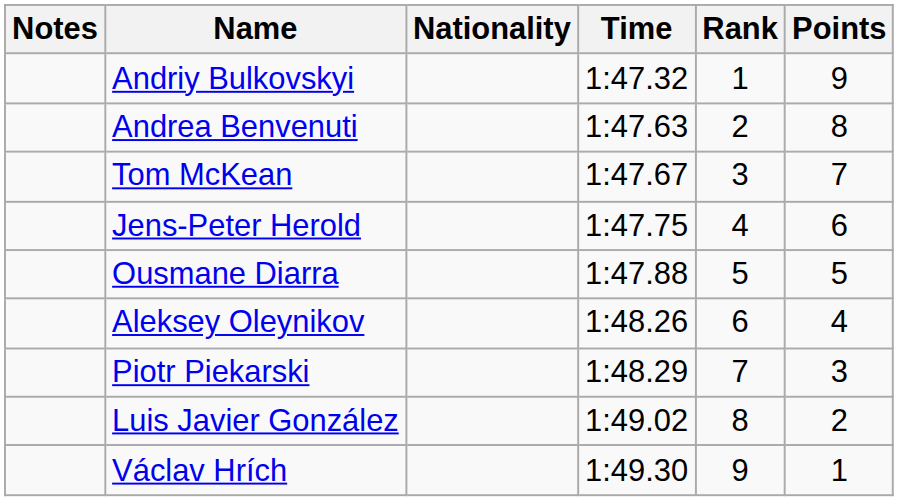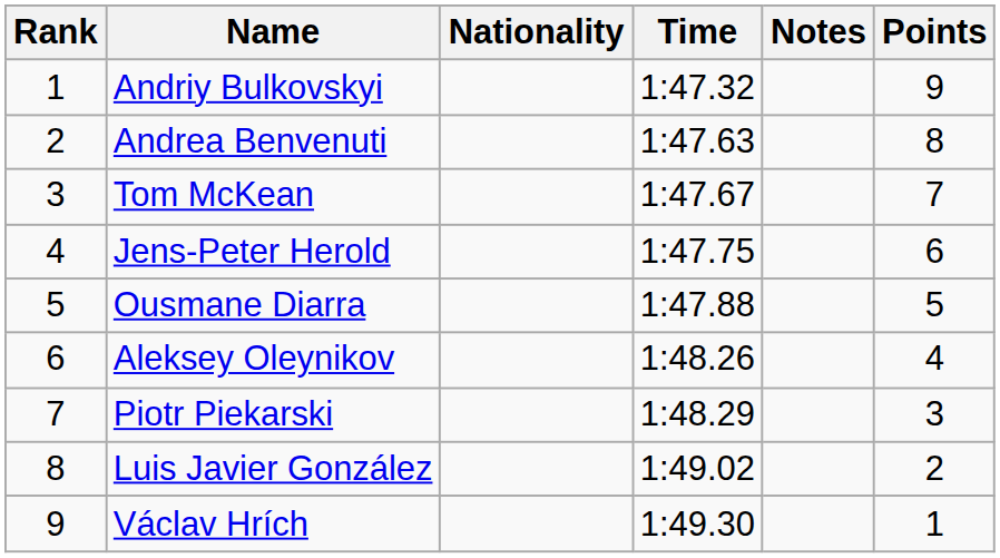columns swapped: Rank <-> Notes
